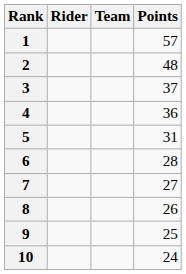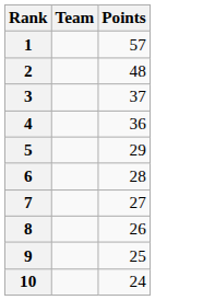- column: Rider
5 | Points: 31 -> 29
